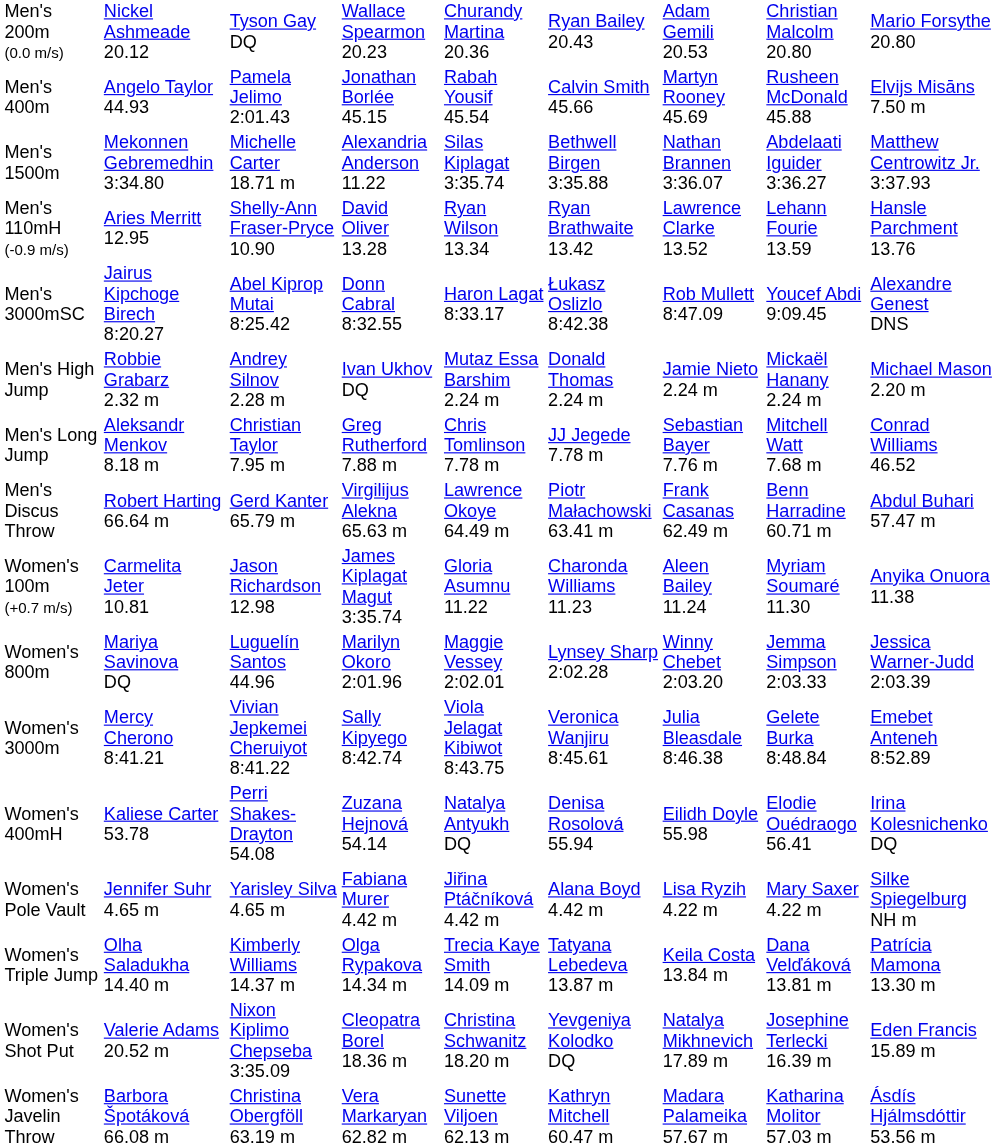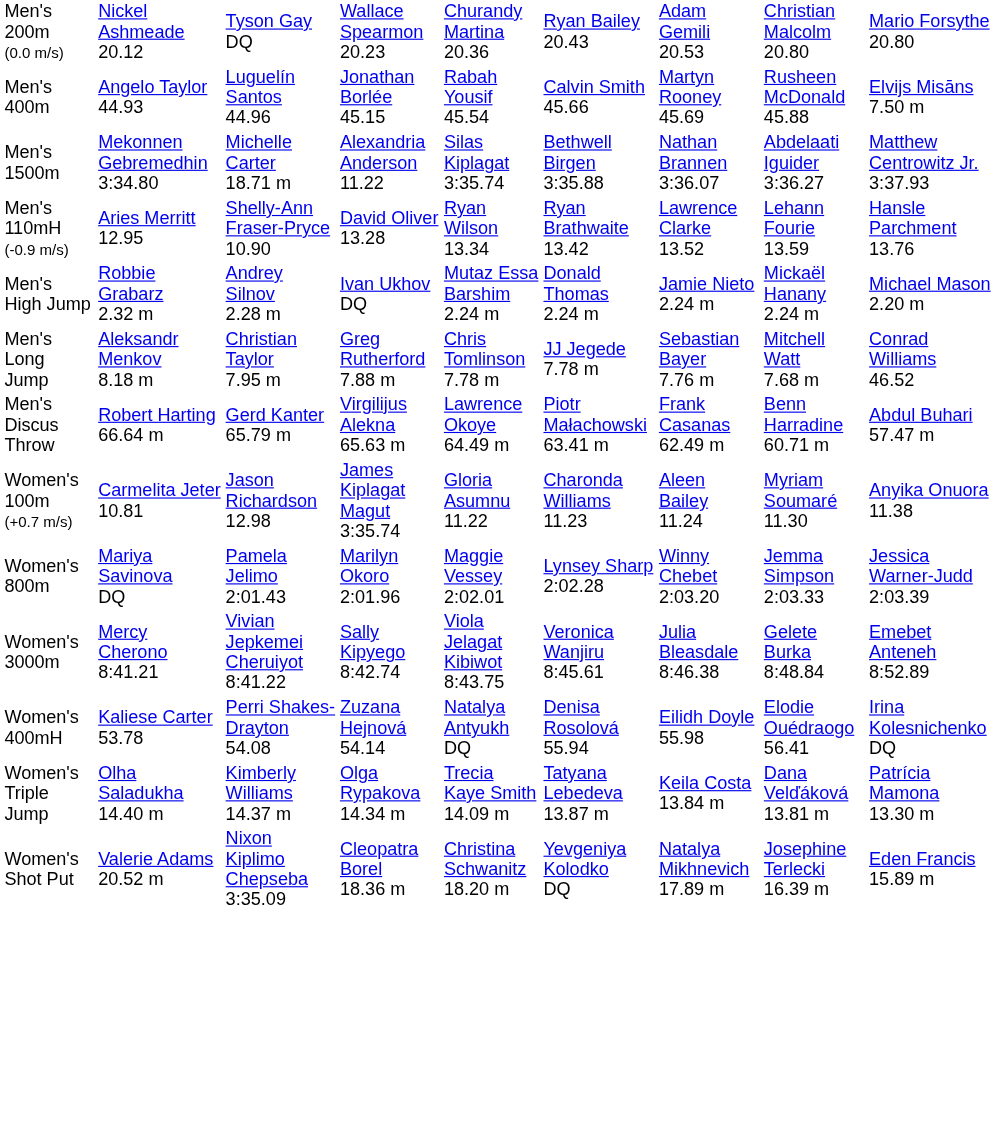Men's 400m | column 3: Pamela Jelimo 2:01.43 -> Luguelín Santos 44.96
- row: Men's 3000mSC | Jairus Kipchoge Birech 8:20.27 | Abel Kiprop Mutai 8:25.42 | Donn Cabral 8:32.55 | Haron Lagat 8:33.17 | Łukasz Oslizlo 8:42.38 | Rob Mullett 8:47.09 | Youcef Abdi 9:09.45 | Alexandre Genest DNS
Women's 800m | column 3: Luguelín Santos 44.96 -> Pamela Jelimo 2:01.43
- row: Women's Pole Vault | Jennifer Suhr 4.65 m | Yarisley Silva 4.65 m | Fabiana Murer 4.42 m | Jiřina Ptáčníková 4.42 m | Alana Boyd 4.42 m | Lisa Ryzih 4.22 m | Mary Saxer 4.22 m | Silke Spiegelburg NH m
- row: Women's Javelin Throw | Barbora Špotáková 66.08 m | Christina Obergföll 63.19 m | Vera Markaryan 62.82 m | Sunette Viljoen 62.13 m | Kathryn Mitchell 60.47 m | Madara Palameika 57.67 m | Katharina Molitor 57.03 m | Ásdís Hjálmsdóttir 53.56 m
